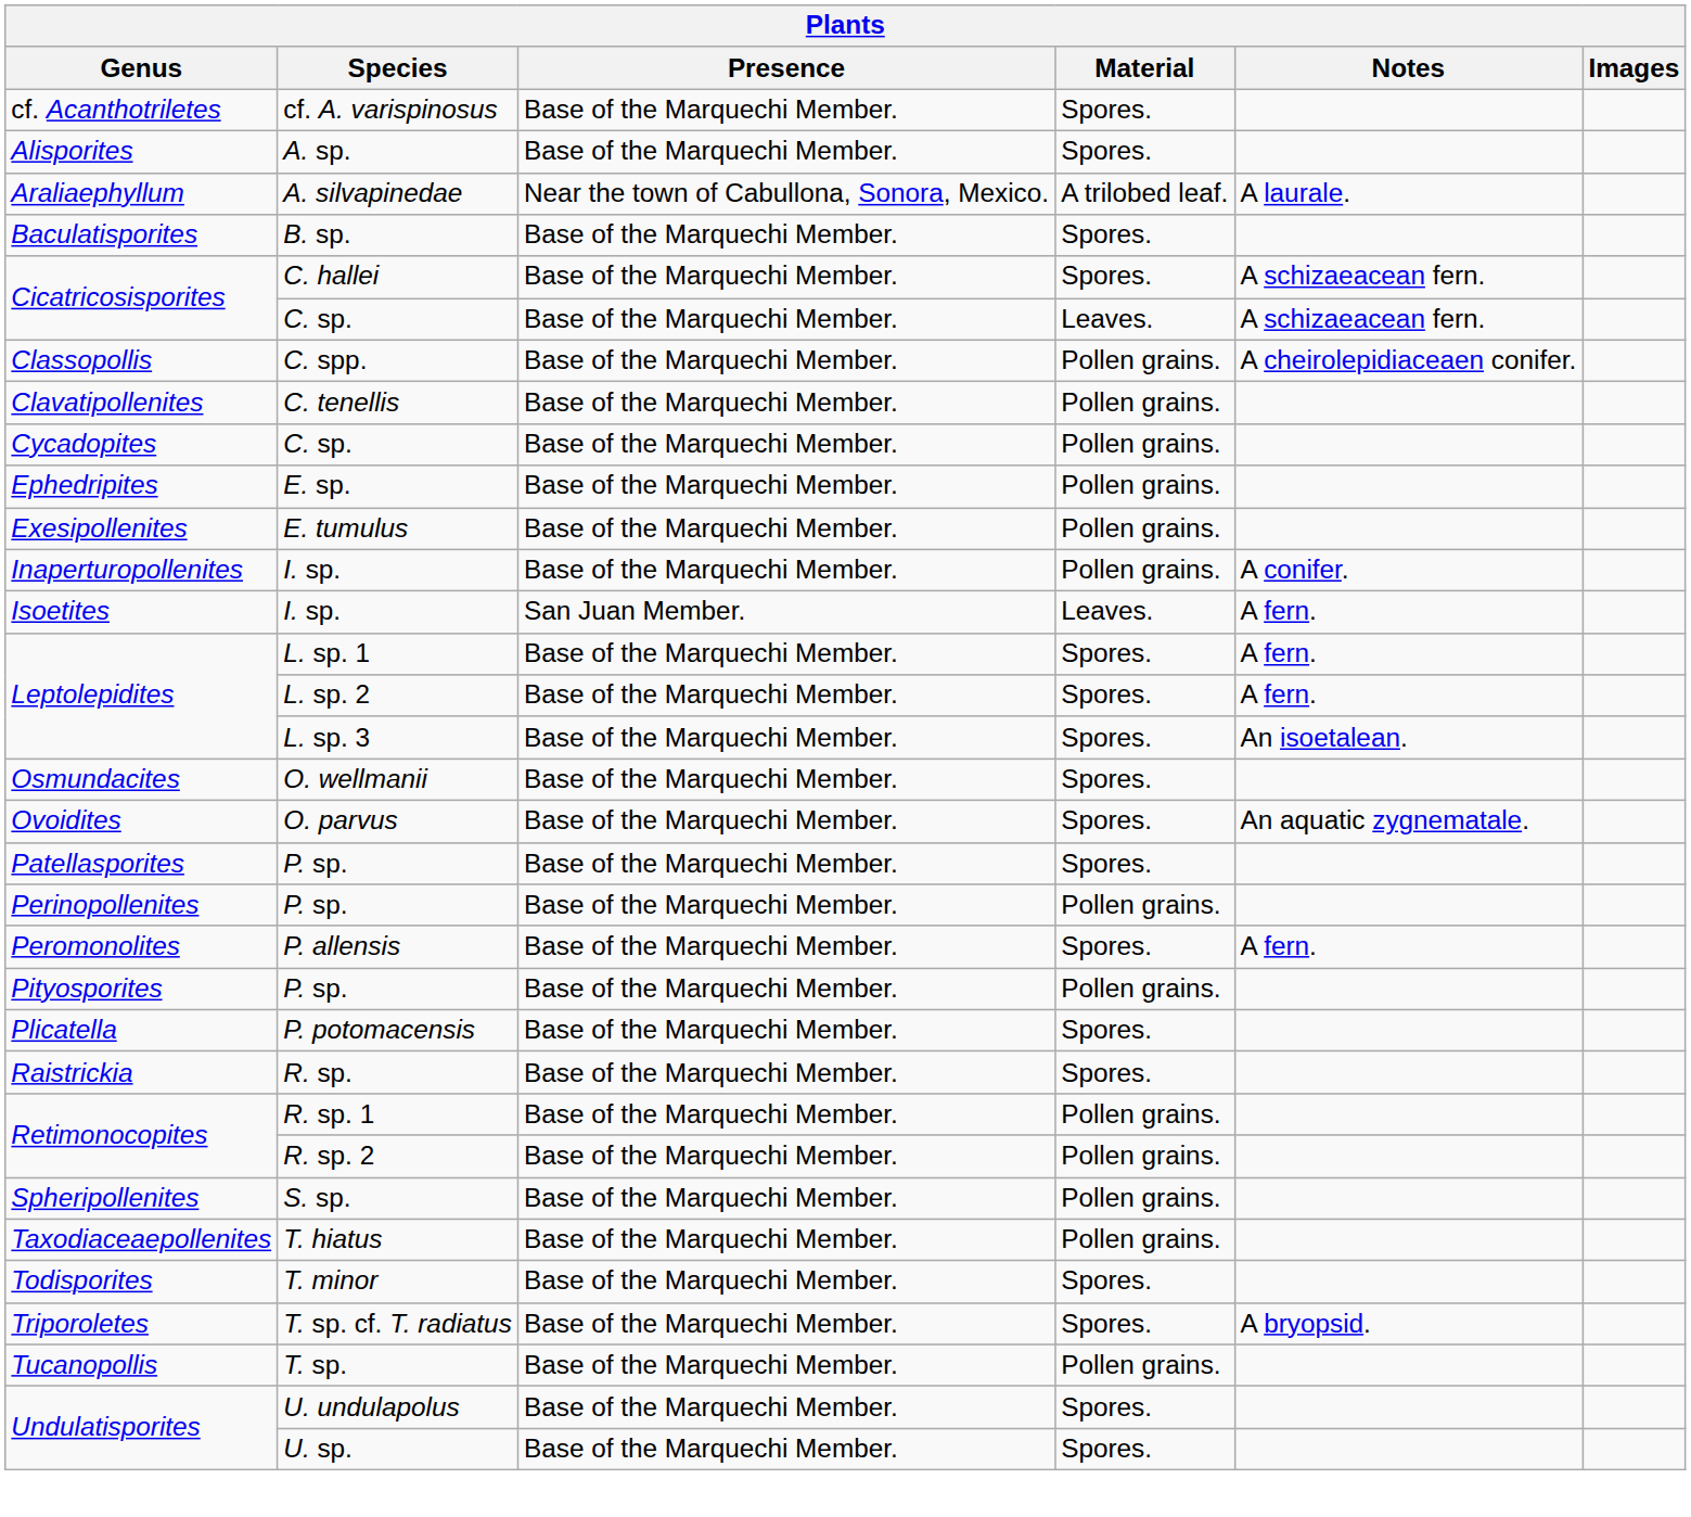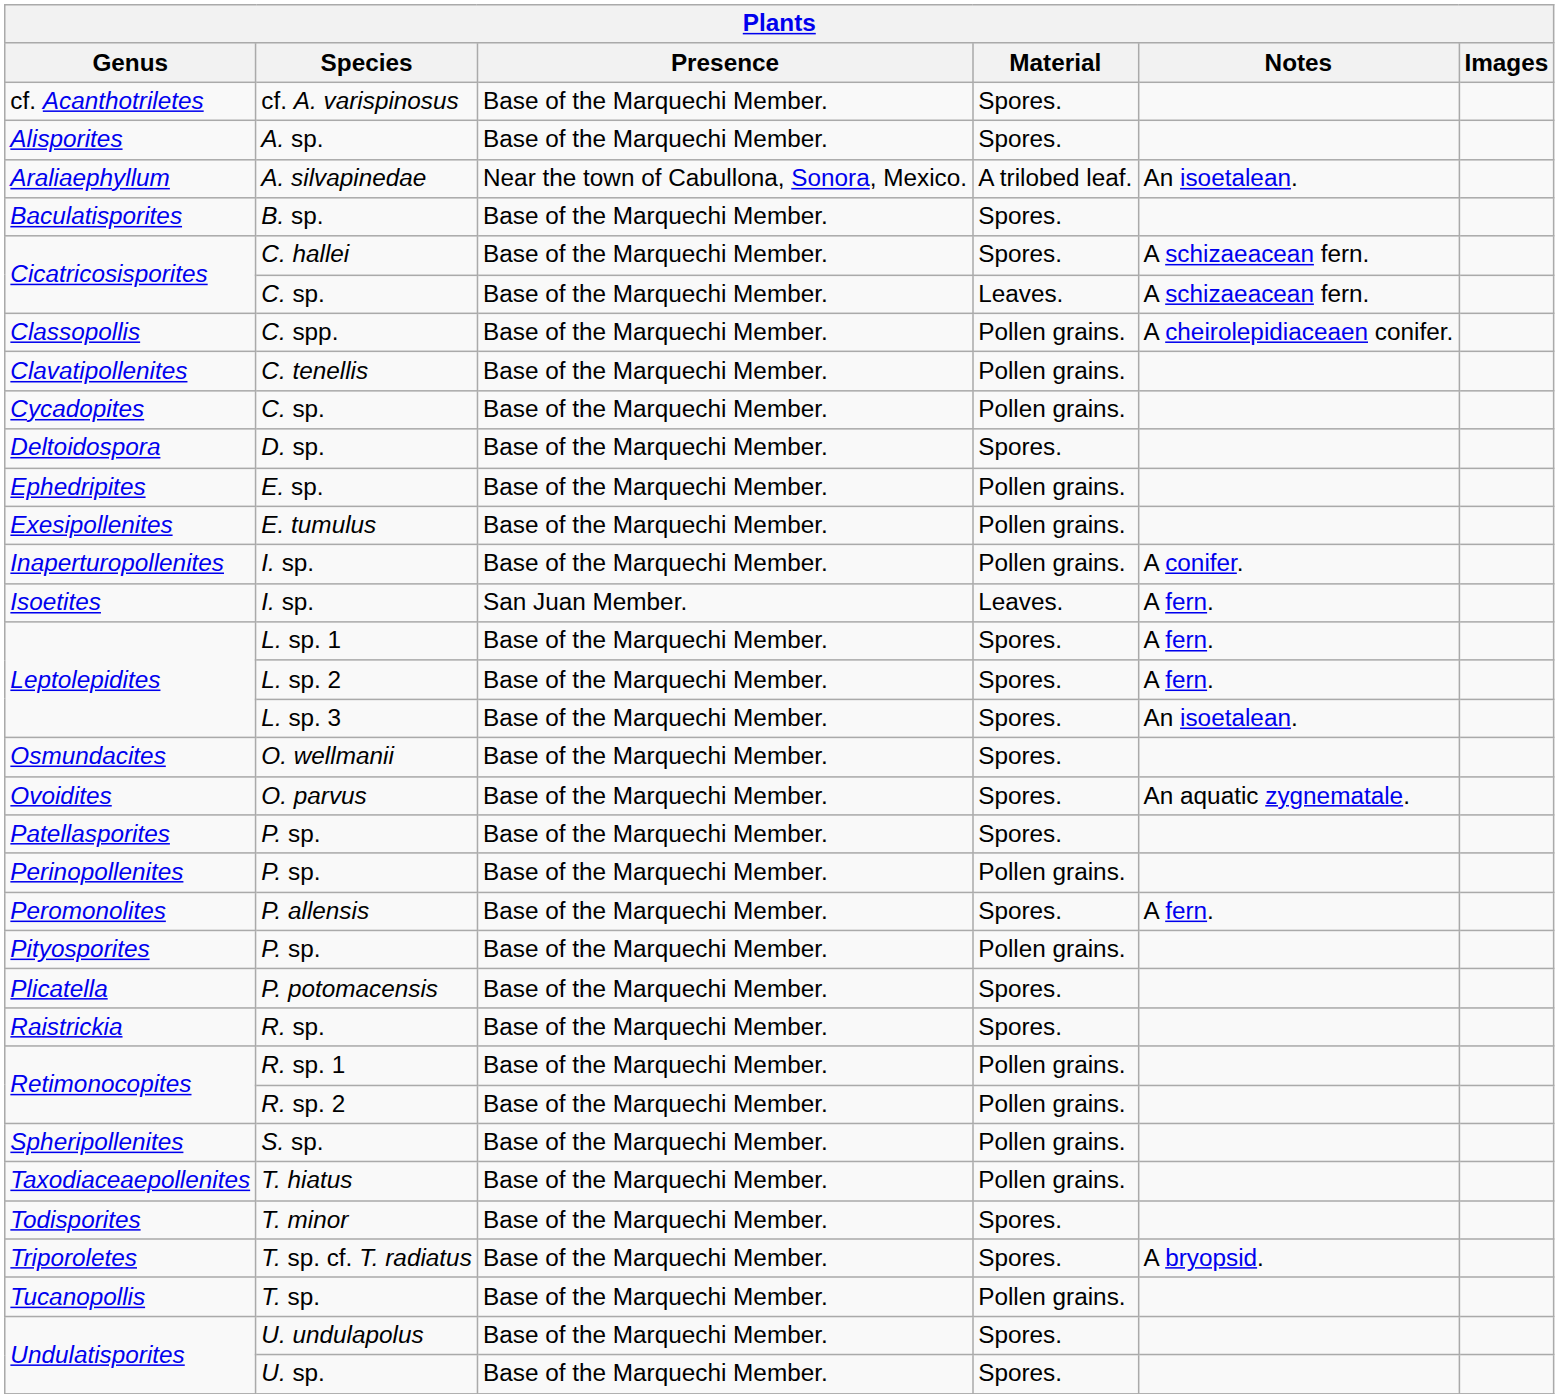A. silvapinedae | Notes: A laurale. -> An isoetalean.
+ row: Deltoidospora | D. sp. | Base of the Marquechi Member. | Spores.
